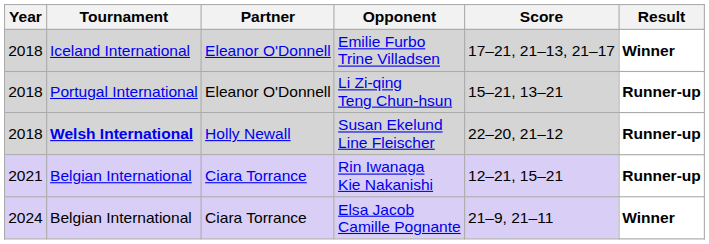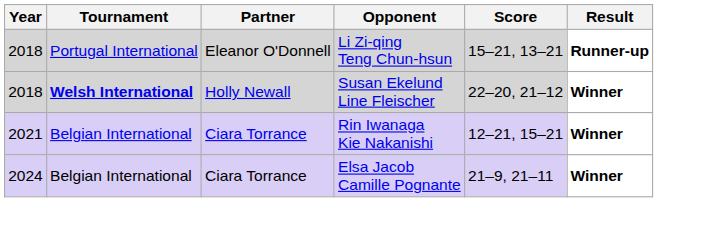- row: 2018 | Iceland International | Eleanor O'Donnell | Emilie Furbo Trine Villadsen | 17–21, 21–13, 21–17 | Winner
Susan Ekelund Line Fleischer | Result: Runner-up -> Winner
Rin Iwanaga Kie Nakanishi | Result: Runner-up -> Winner
